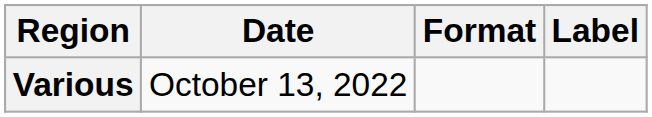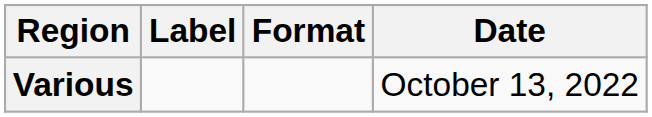columns swapped: Date <-> Label
